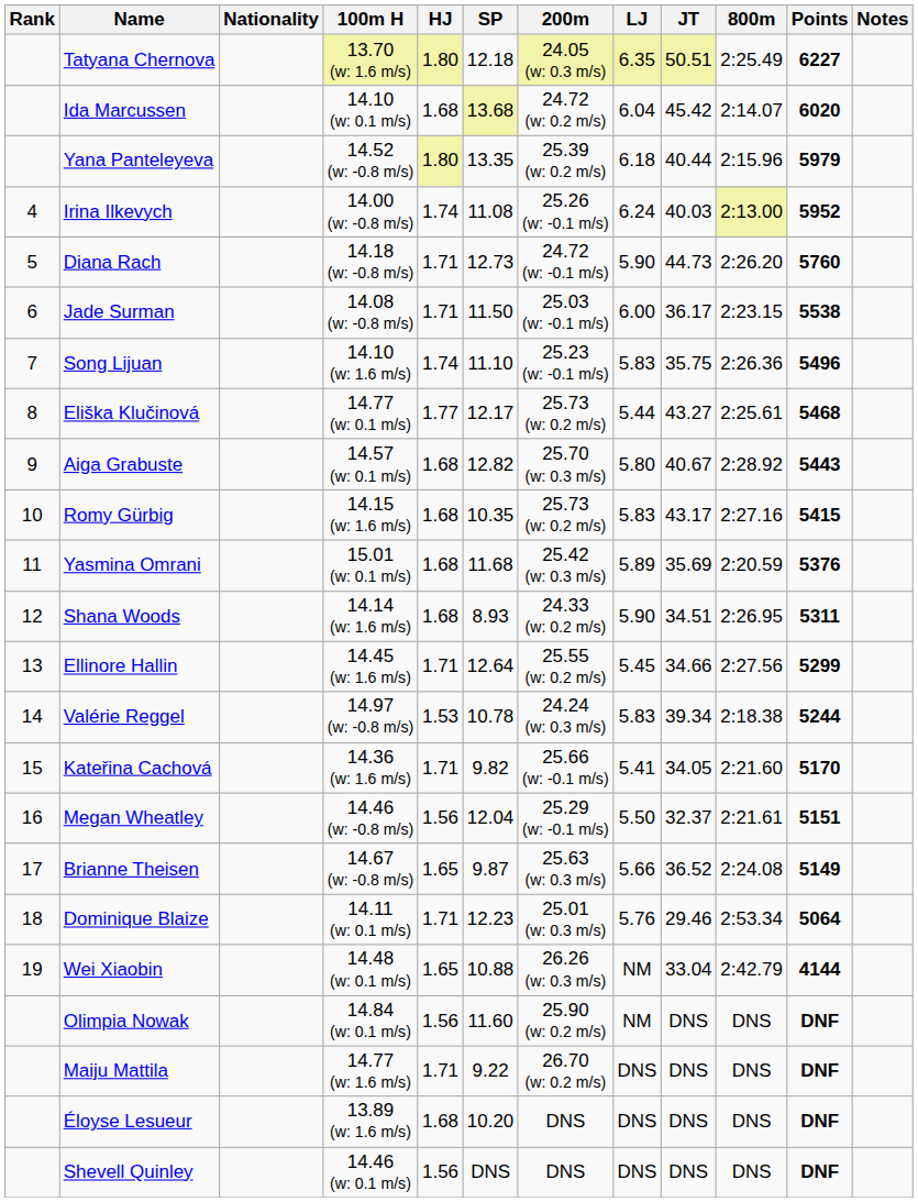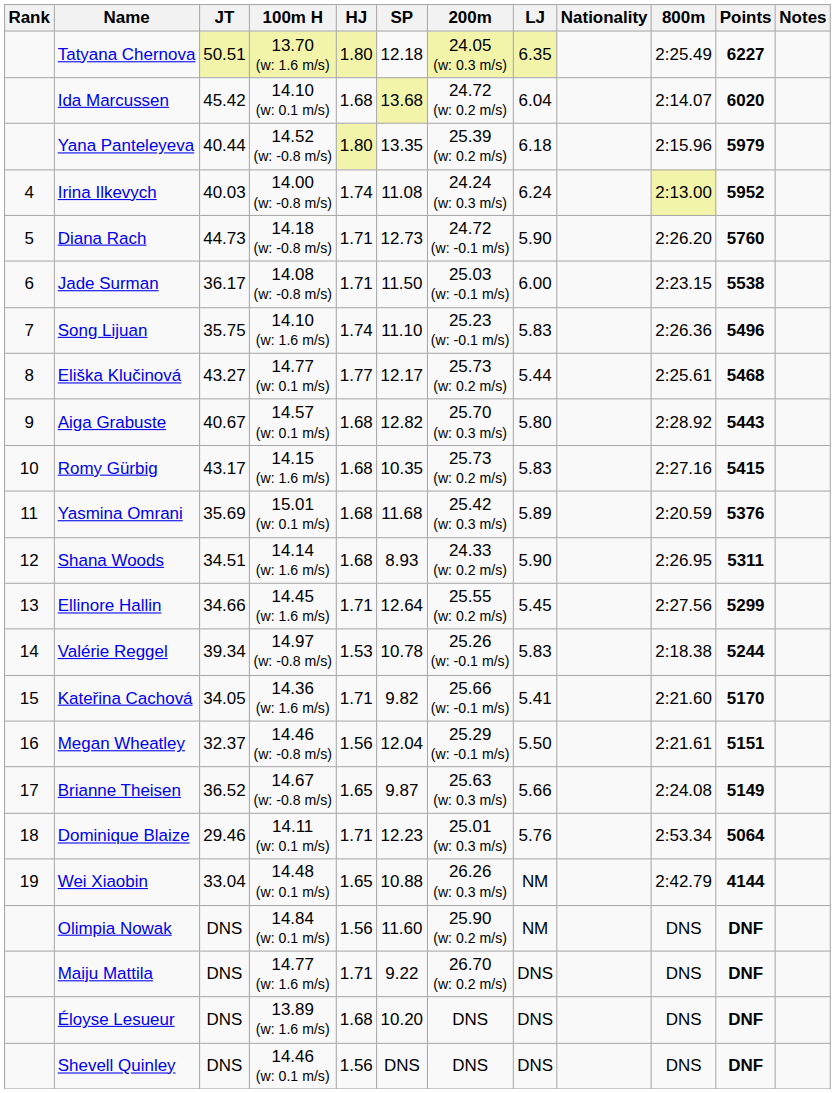columns swapped: Nationality <-> JT
Irina Ilkevych | 200m: 25.26 (w: -0.1 m/s) -> 24.24 (w: 0.3 m/s)
Valérie Reggel | 200m: 24.24 (w: 0.3 m/s) -> 25.26 (w: -0.1 m/s)
